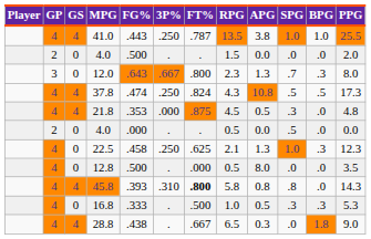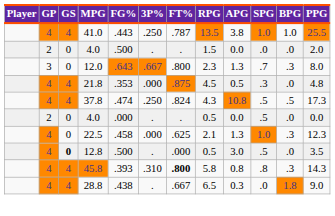rows swapped: 21.8 <-> 37.8
22.5 | 3P%: .250 -> .000
12.8 | GS: normal -> bold
12.8 | APG: 8.0 -> 3.0
12.8 | SPG: .0 -> .5
45.8 | BPG: .0 -> .3
- row: 4 | 0 | 16.8 | .333 | . | .500 | 1.0 | 0.5 | .3 | .3 | 5.3
